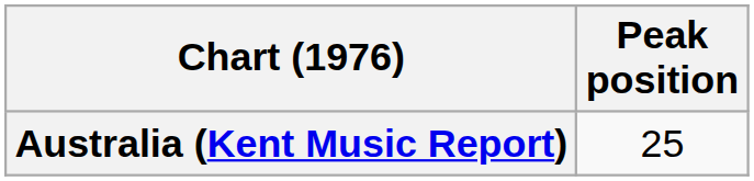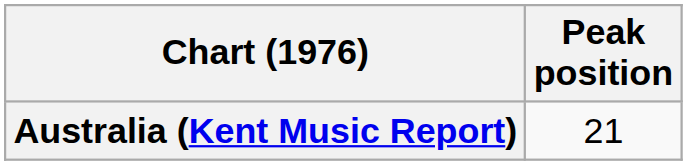Australia (Kent Music Report) | Peak position: 25 -> 21
